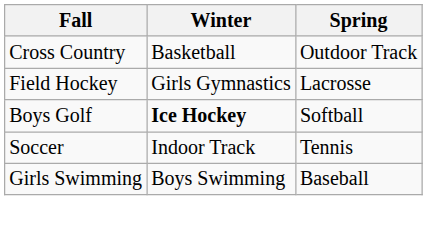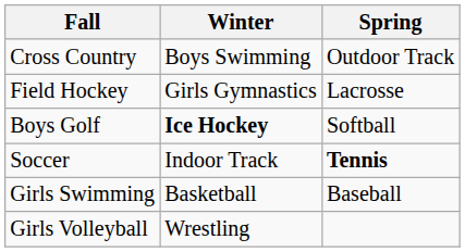Cross Country | Winter: Basketball -> Boys Swimming
Soccer | Spring: normal -> bold
Girls Swimming | Winter: Boys Swimming -> Basketball
+ row: Girls Volleyball | Wrestling
